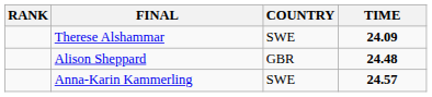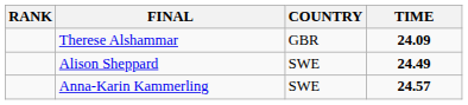Therese Alshammar | COUNTRY: SWE -> GBR
Alison Sheppard | COUNTRY: GBR -> SWE
Alison Sheppard | TIME: 24.48 -> 24.49
